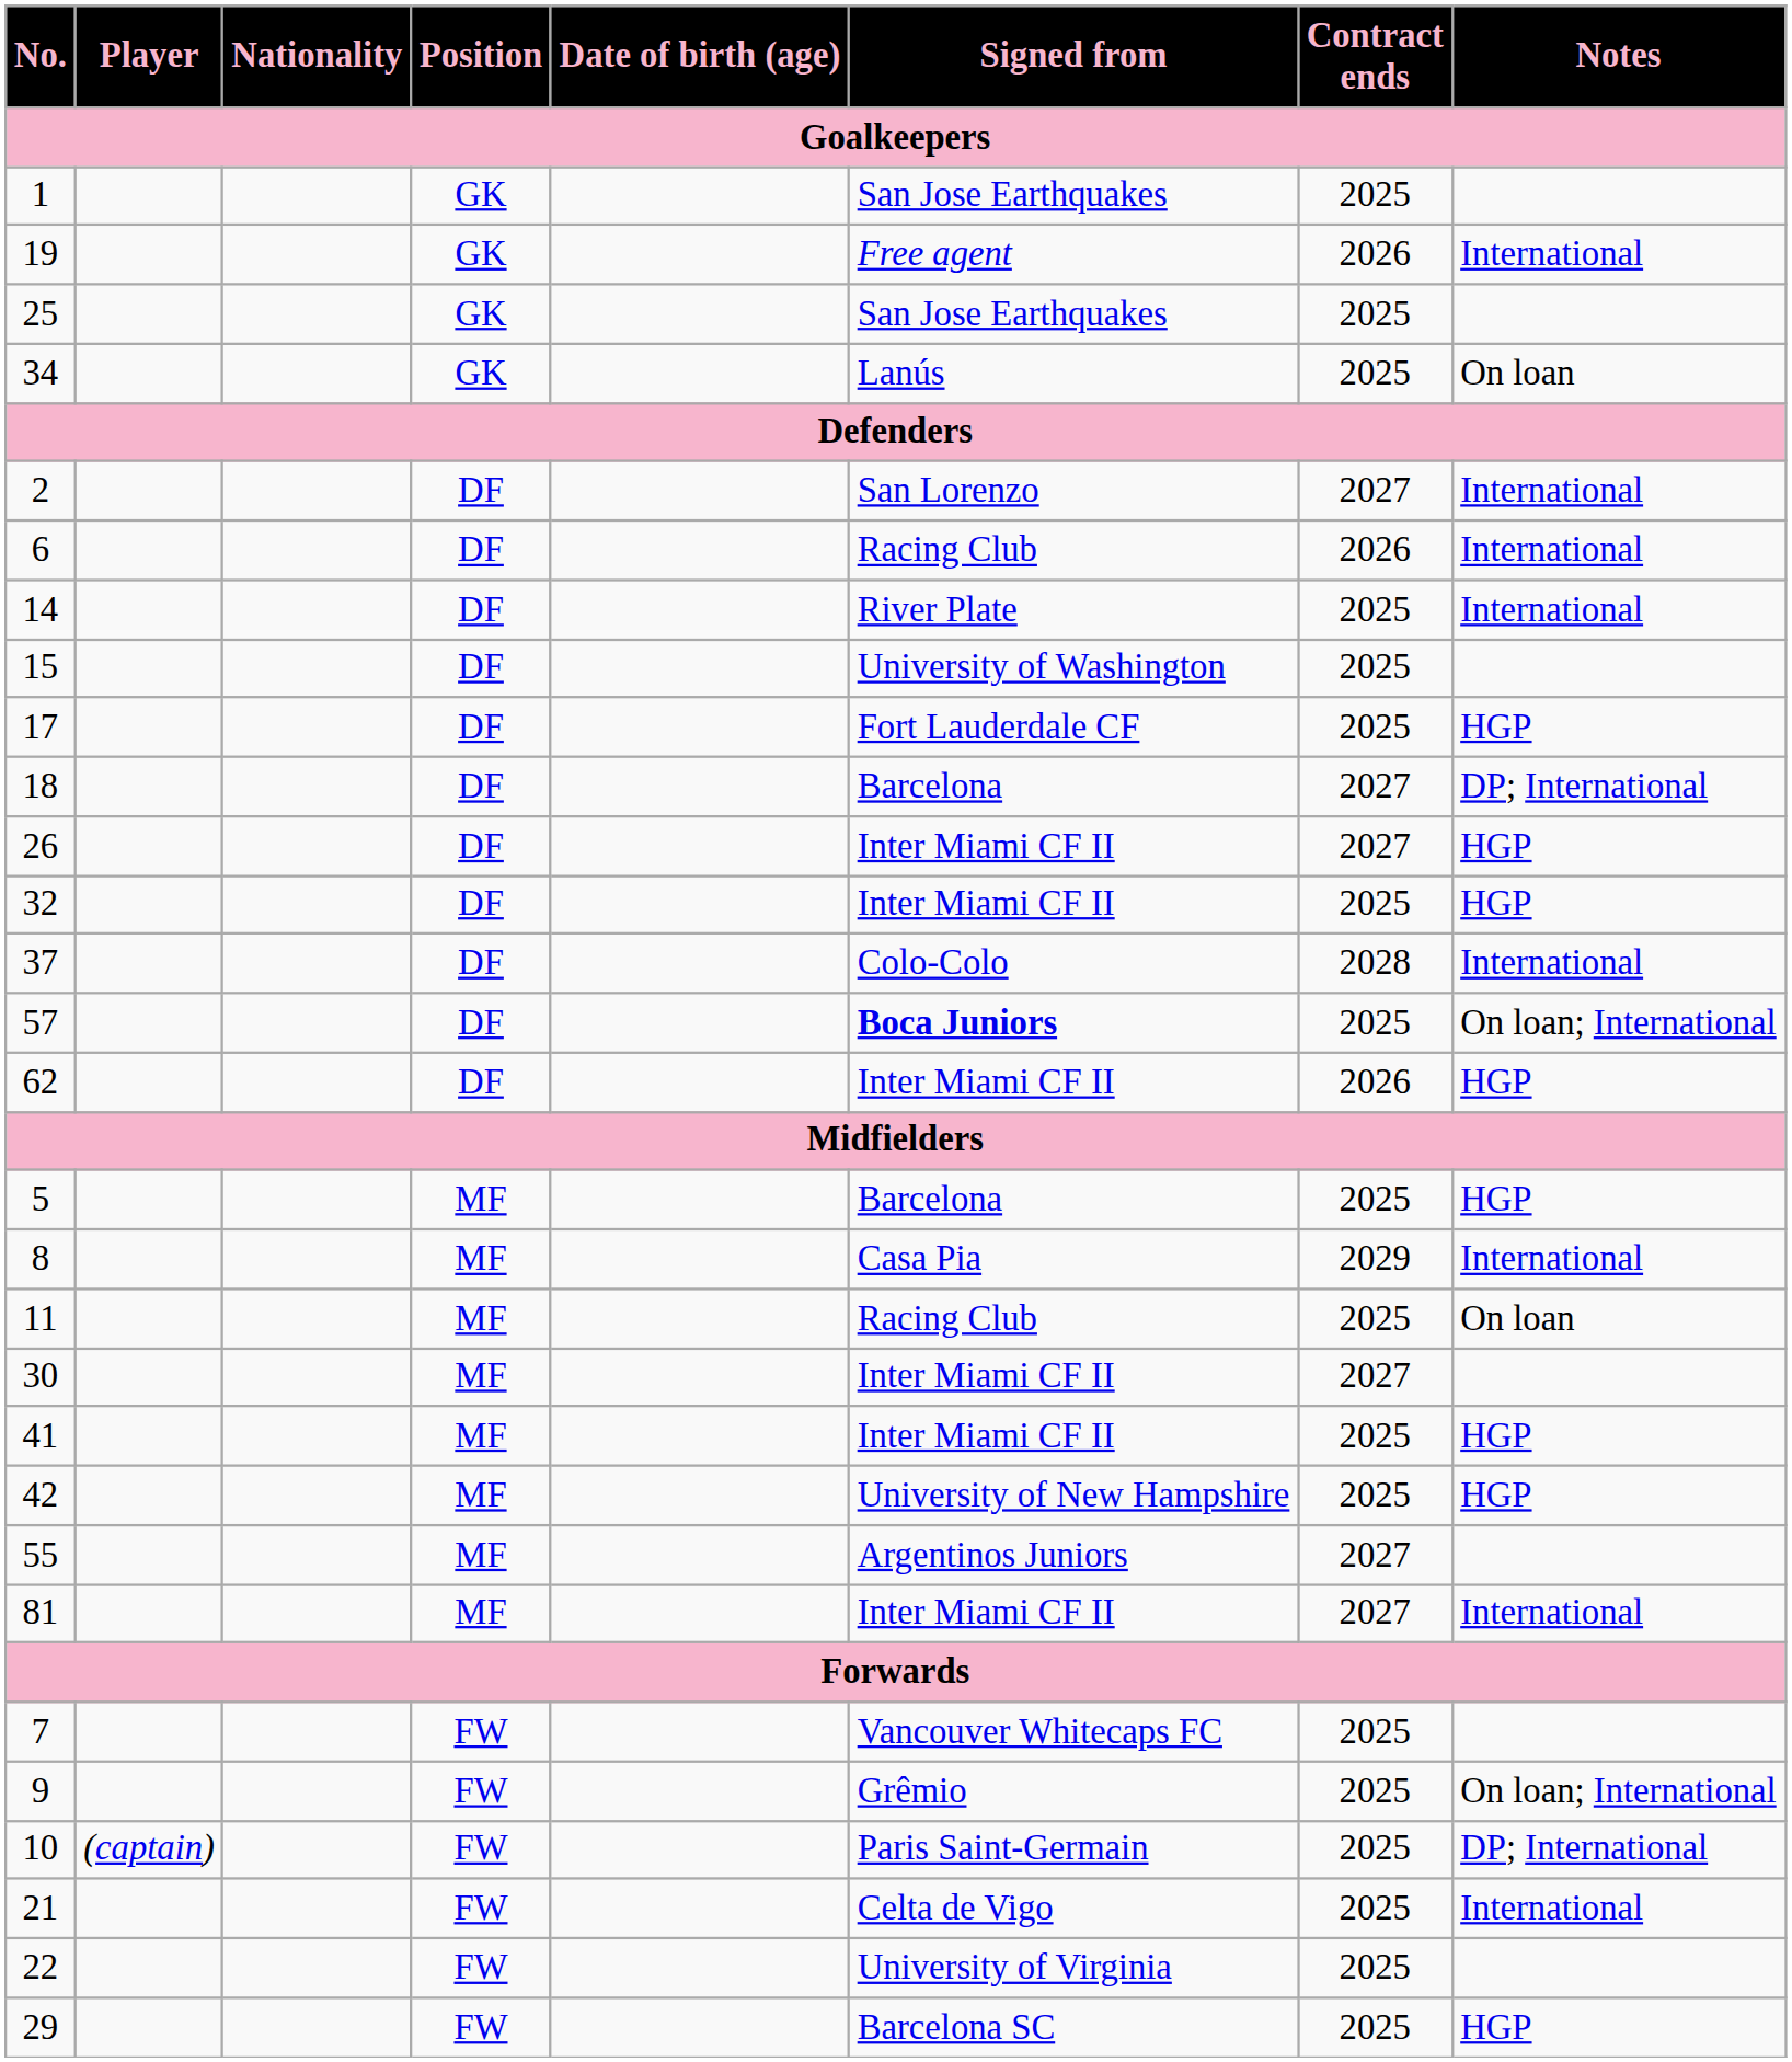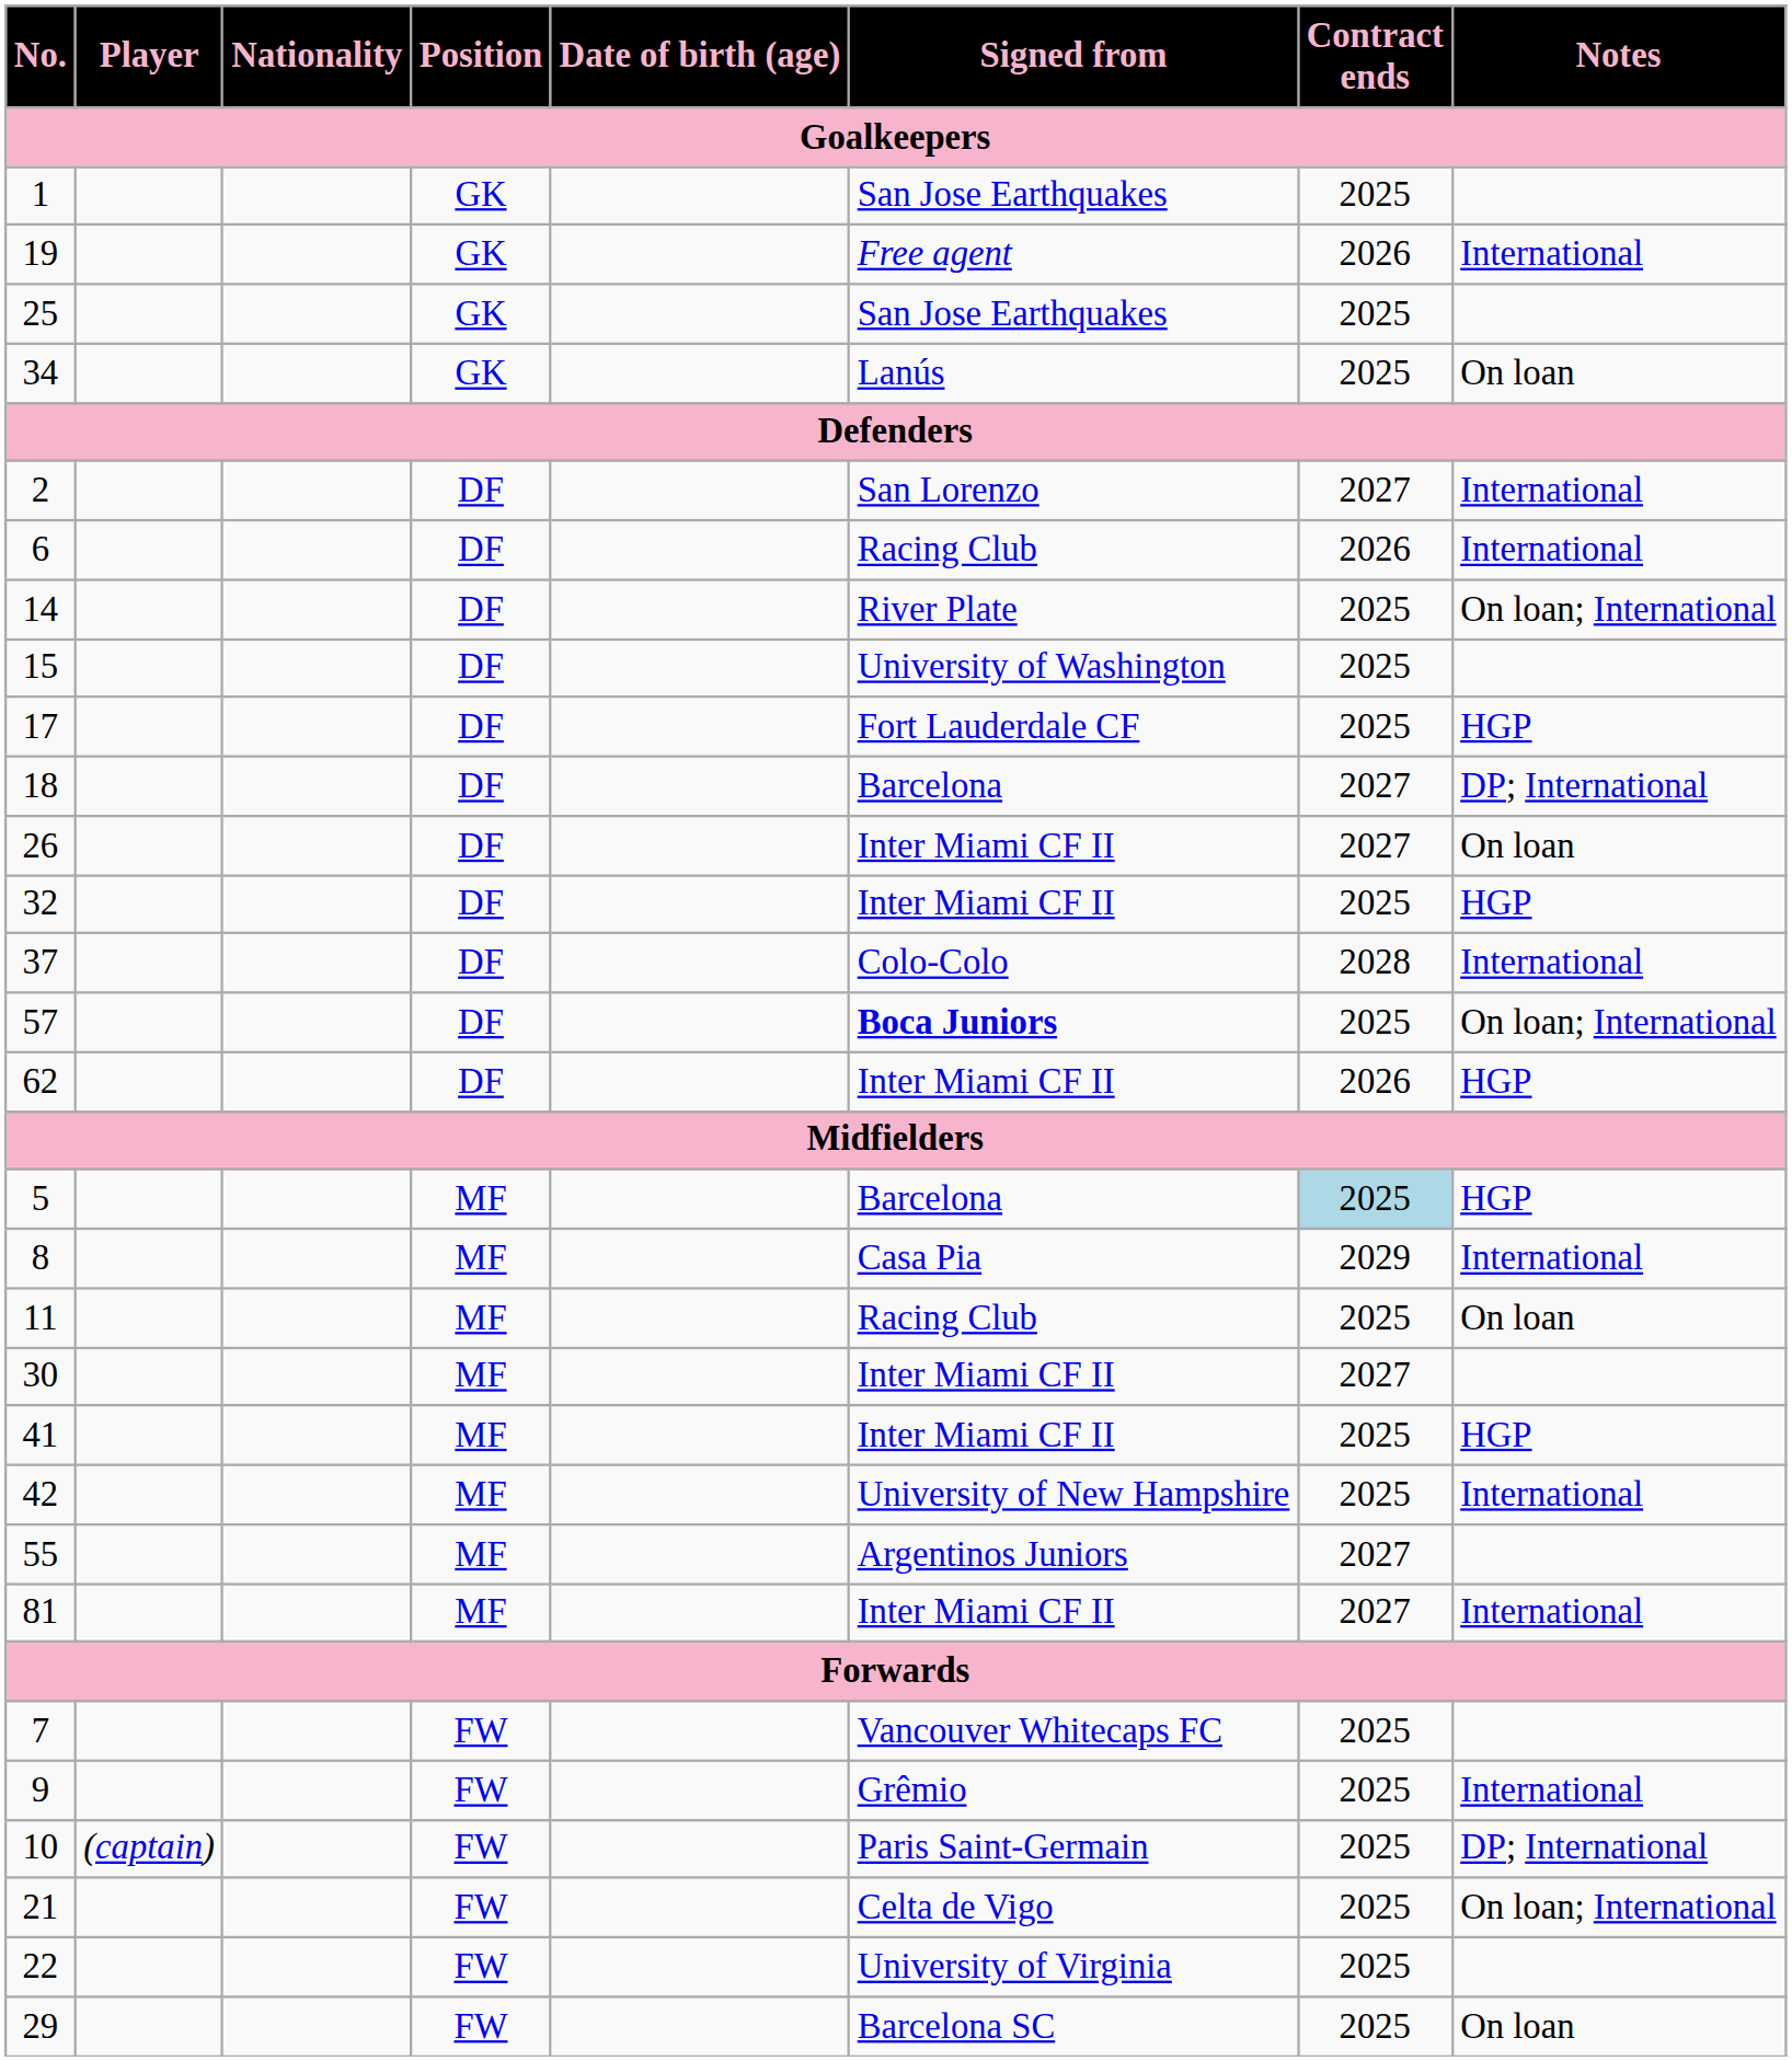14 | Notes: International -> On loan; International
26 | Notes: HGP -> On loan
5 | Contract ends: no background -> lightblue background
42 | Notes: HGP -> International
9 | Notes: On loan; International -> International
21 | Notes: International -> On loan; International
29 | Notes: HGP -> On loan
